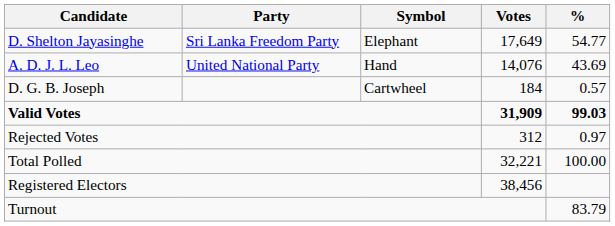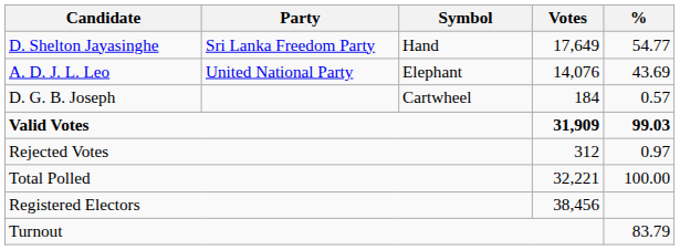D. Shelton Jayasinghe | Symbol: Elephant -> Hand
A. D. J. L. Leo | Symbol: Hand -> Elephant
